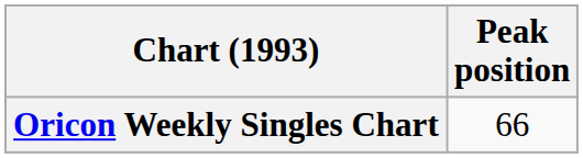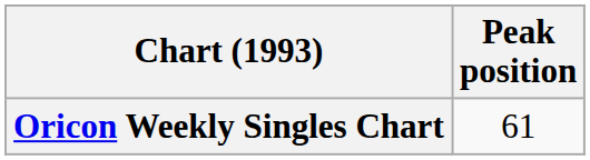Oricon Weekly Singles Chart | Peak position: 66 -> 61
